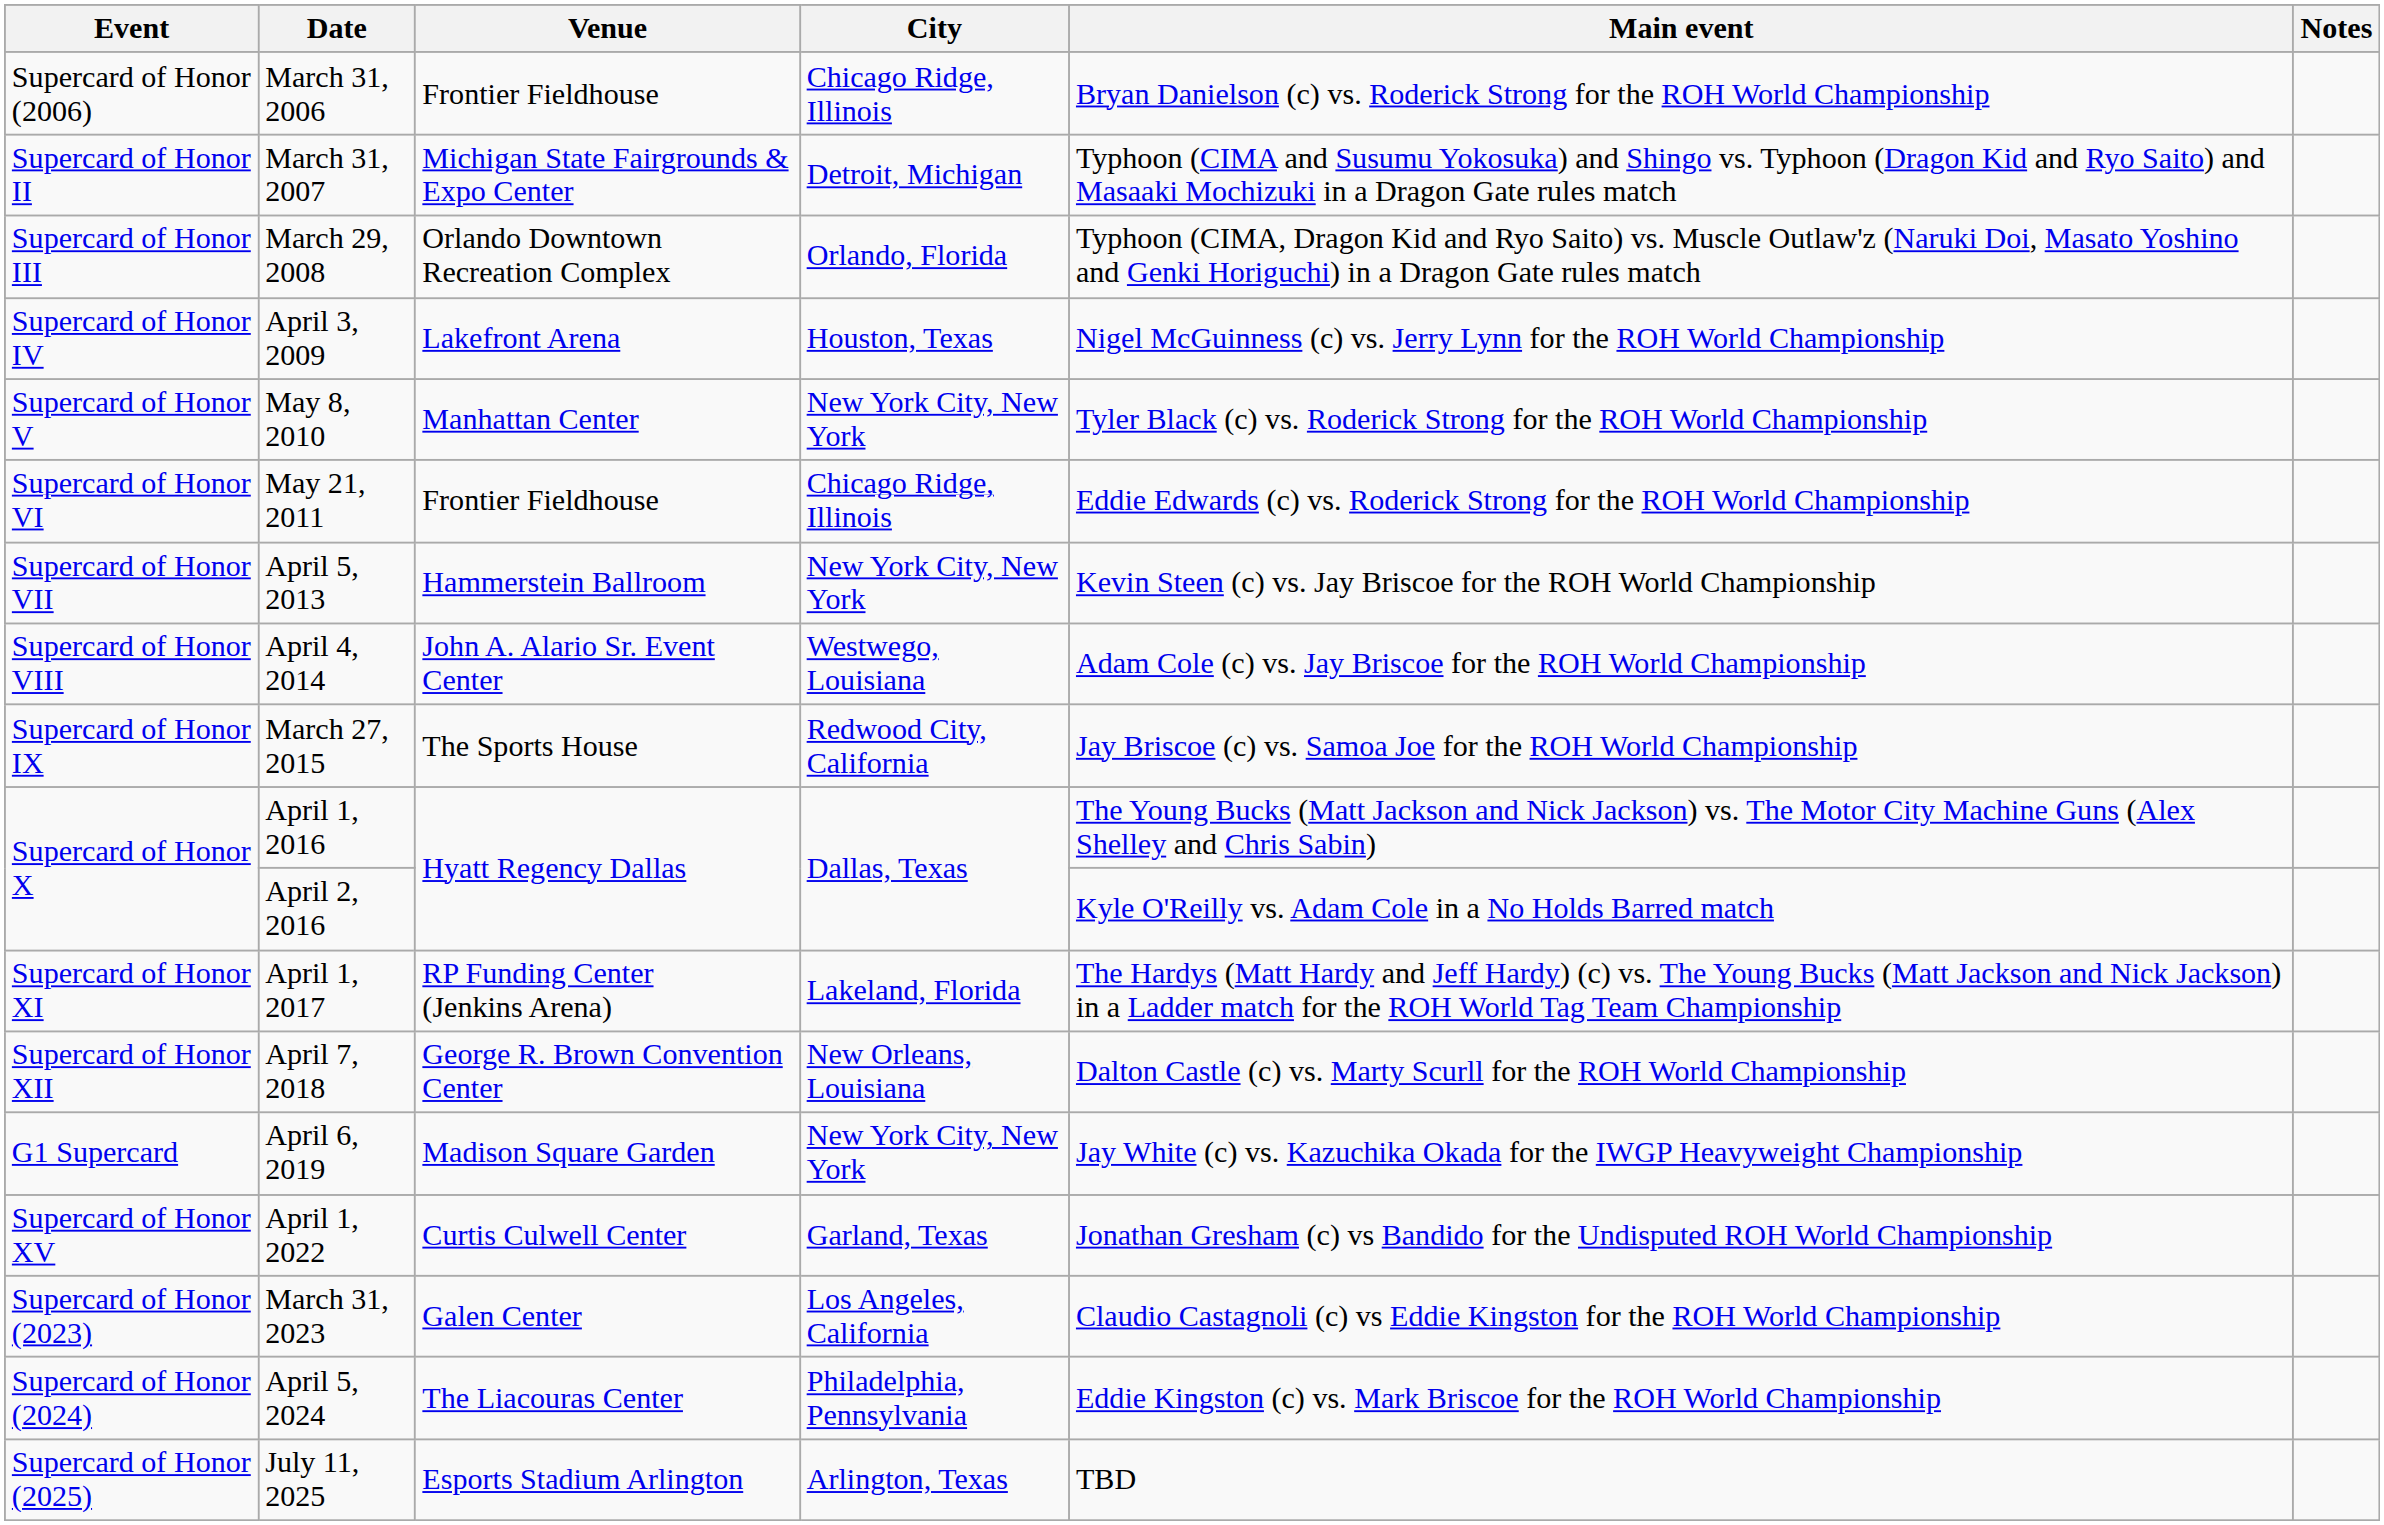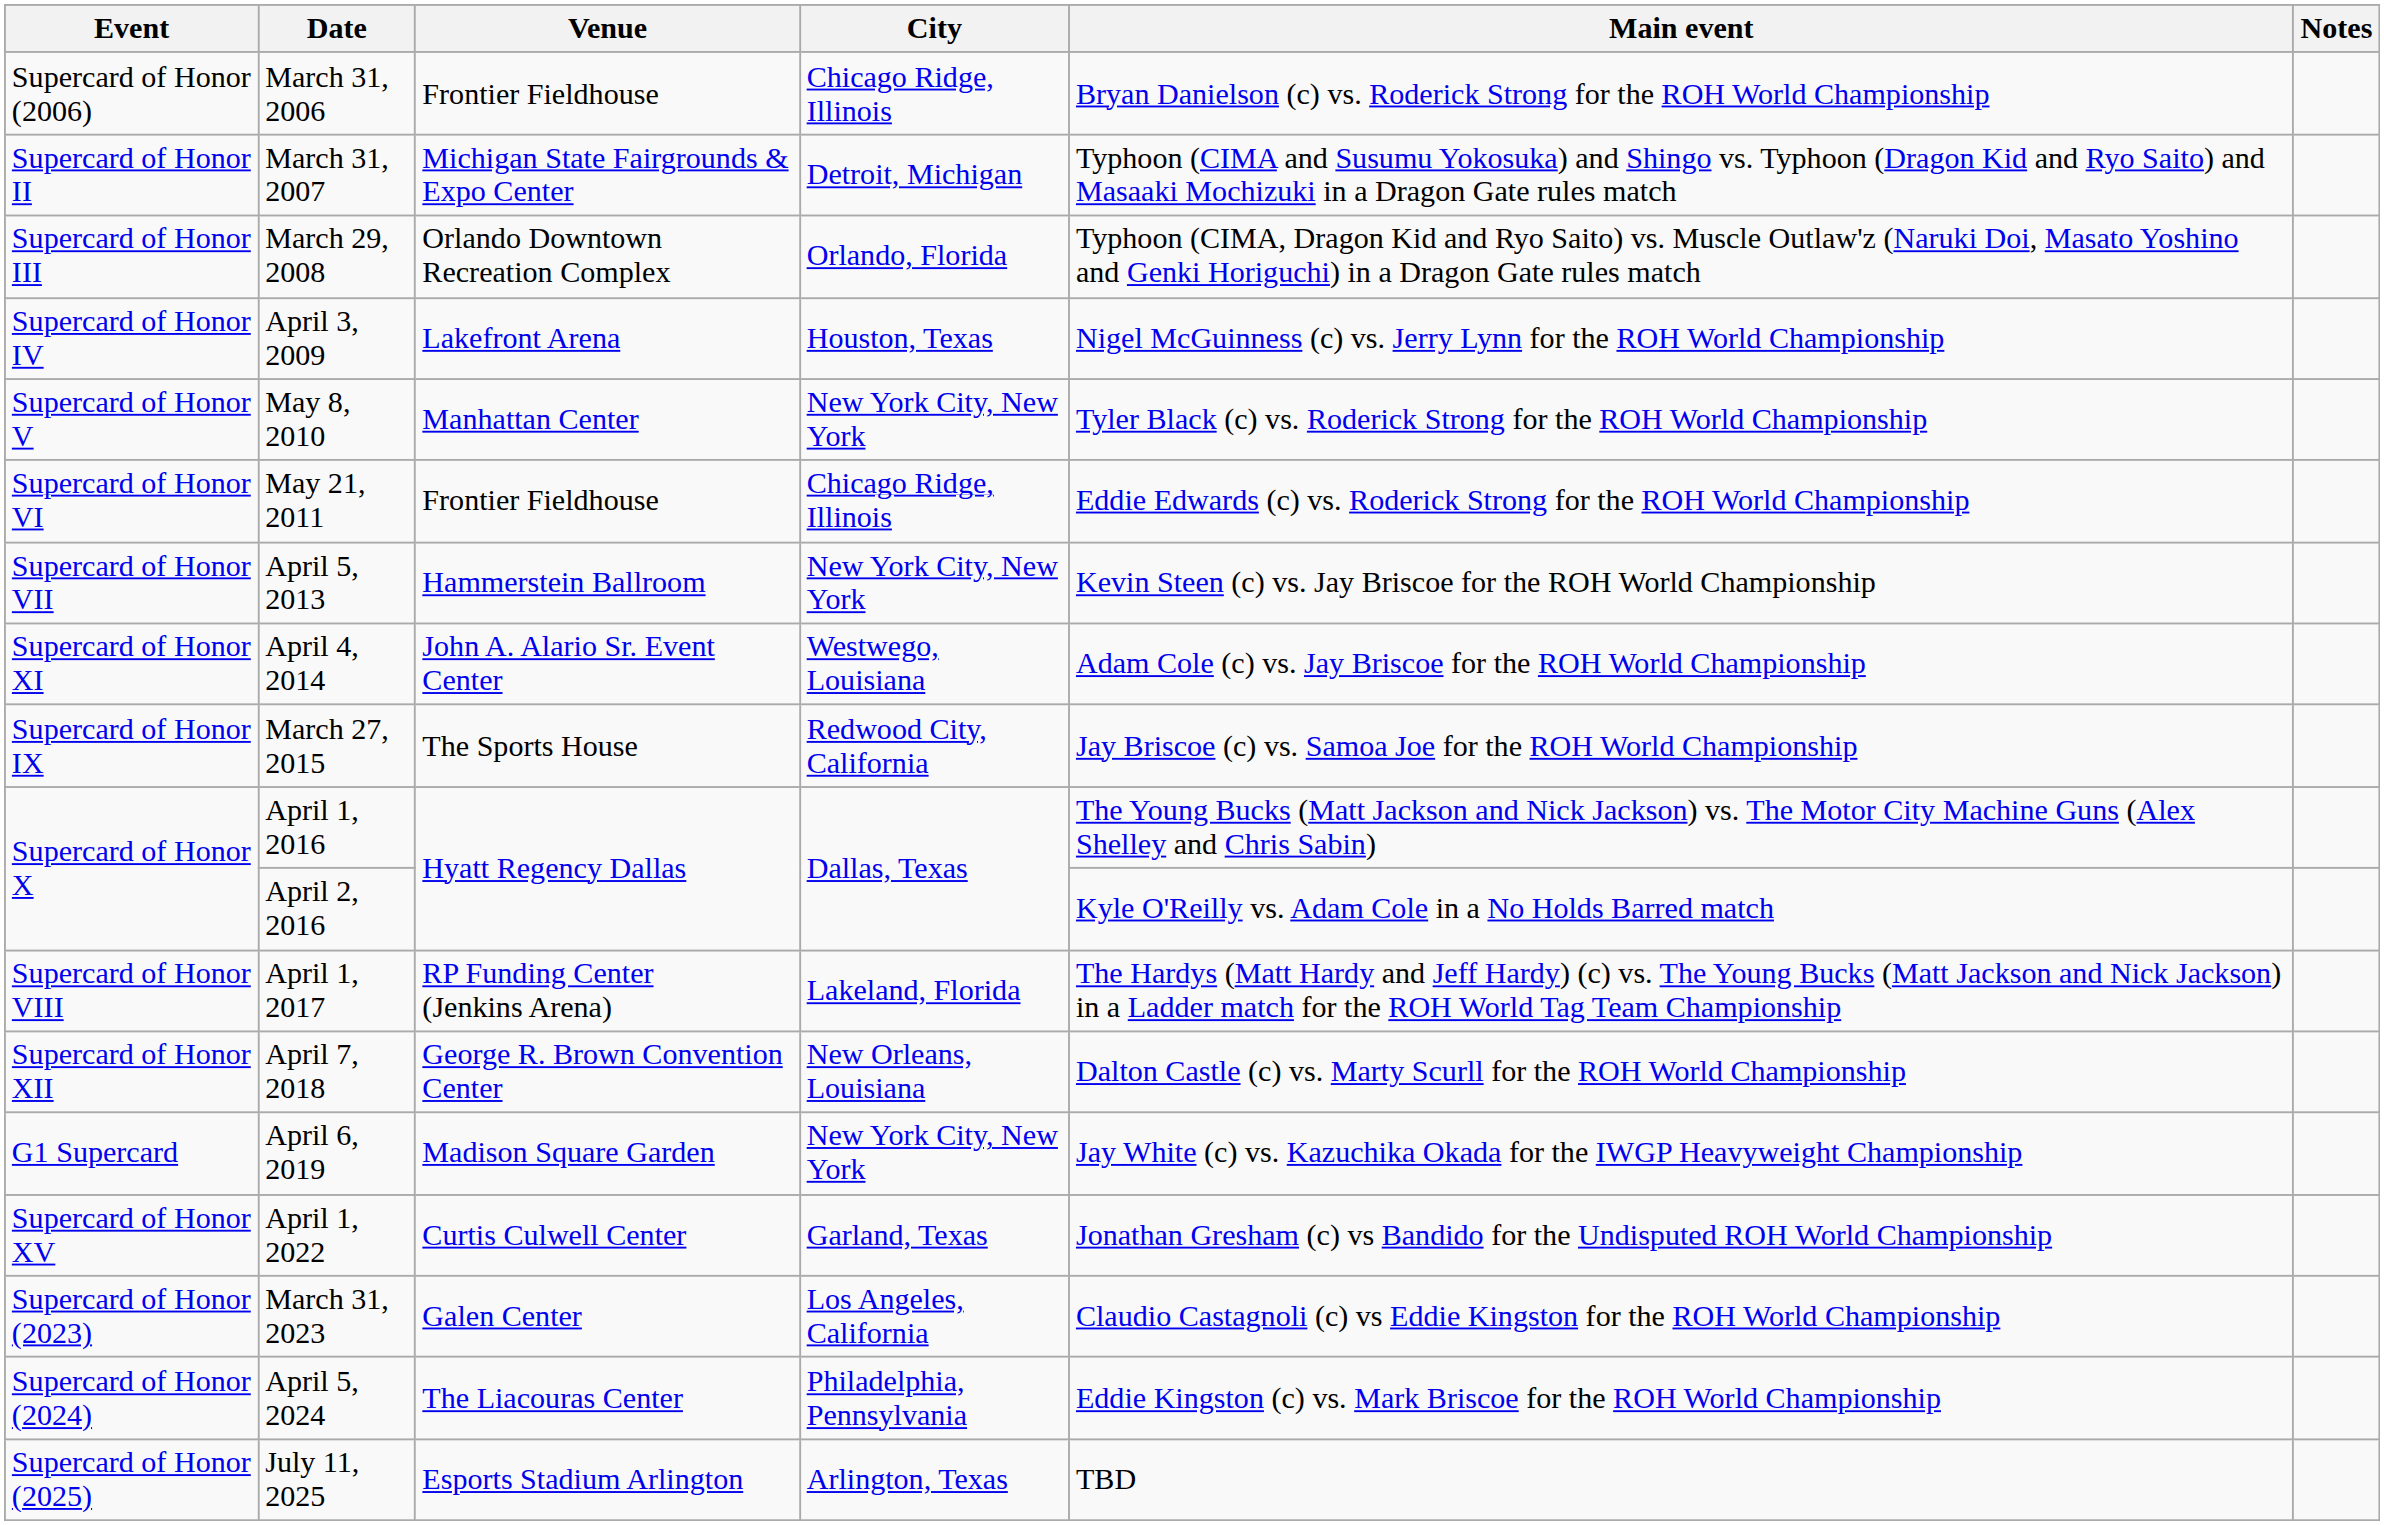April 4, 2014 | Event: Supercard of Honor VIII -> Supercard of Honor XI
April 1, 2017 | Event: Supercard of Honor XI -> Supercard of Honor VIII
